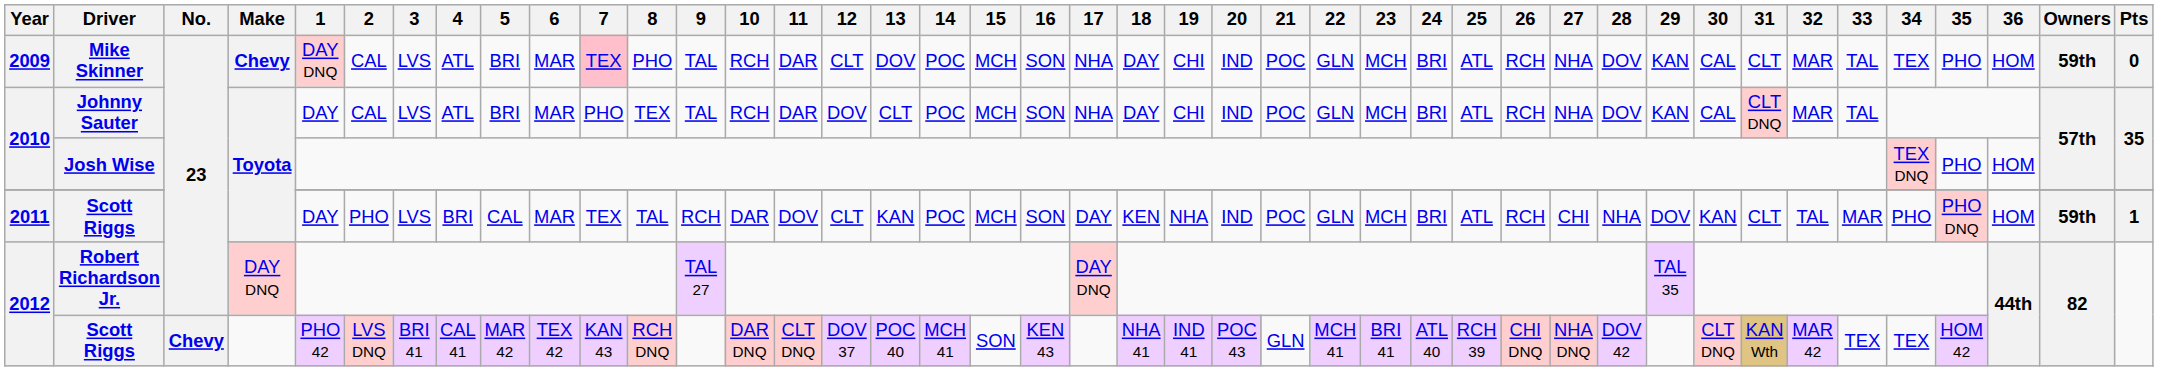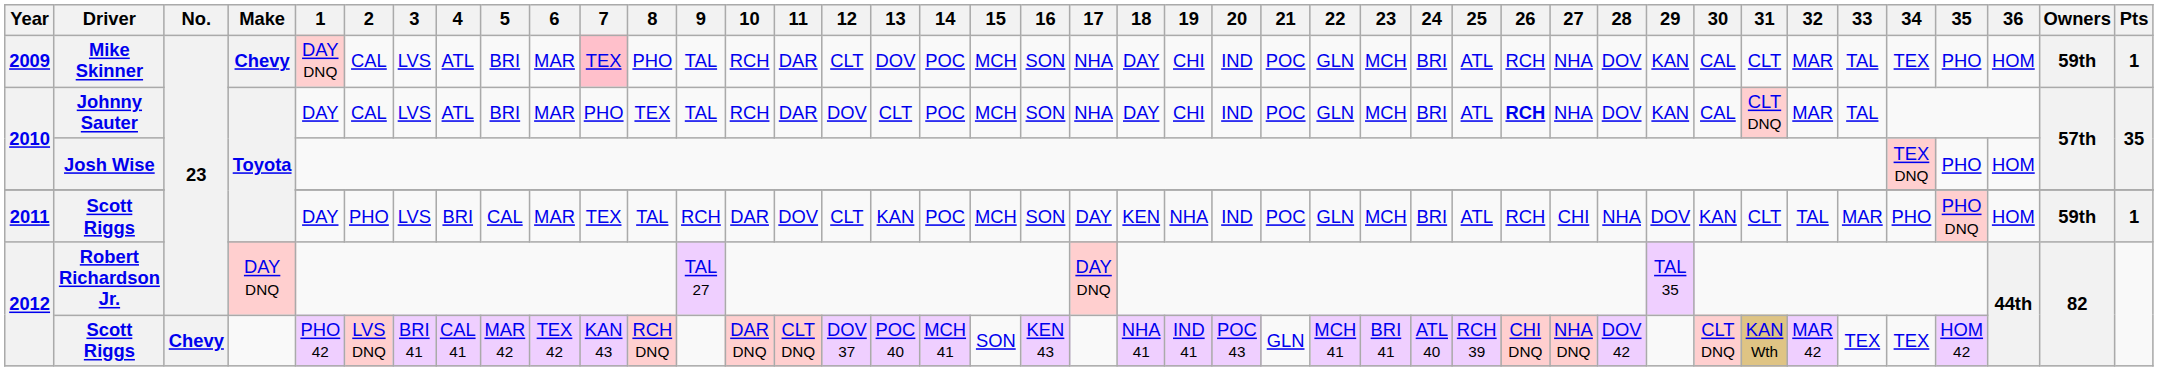Mike Skinner | Pts: 0 -> 1
Johnny Sauter | 26: normal -> bold
